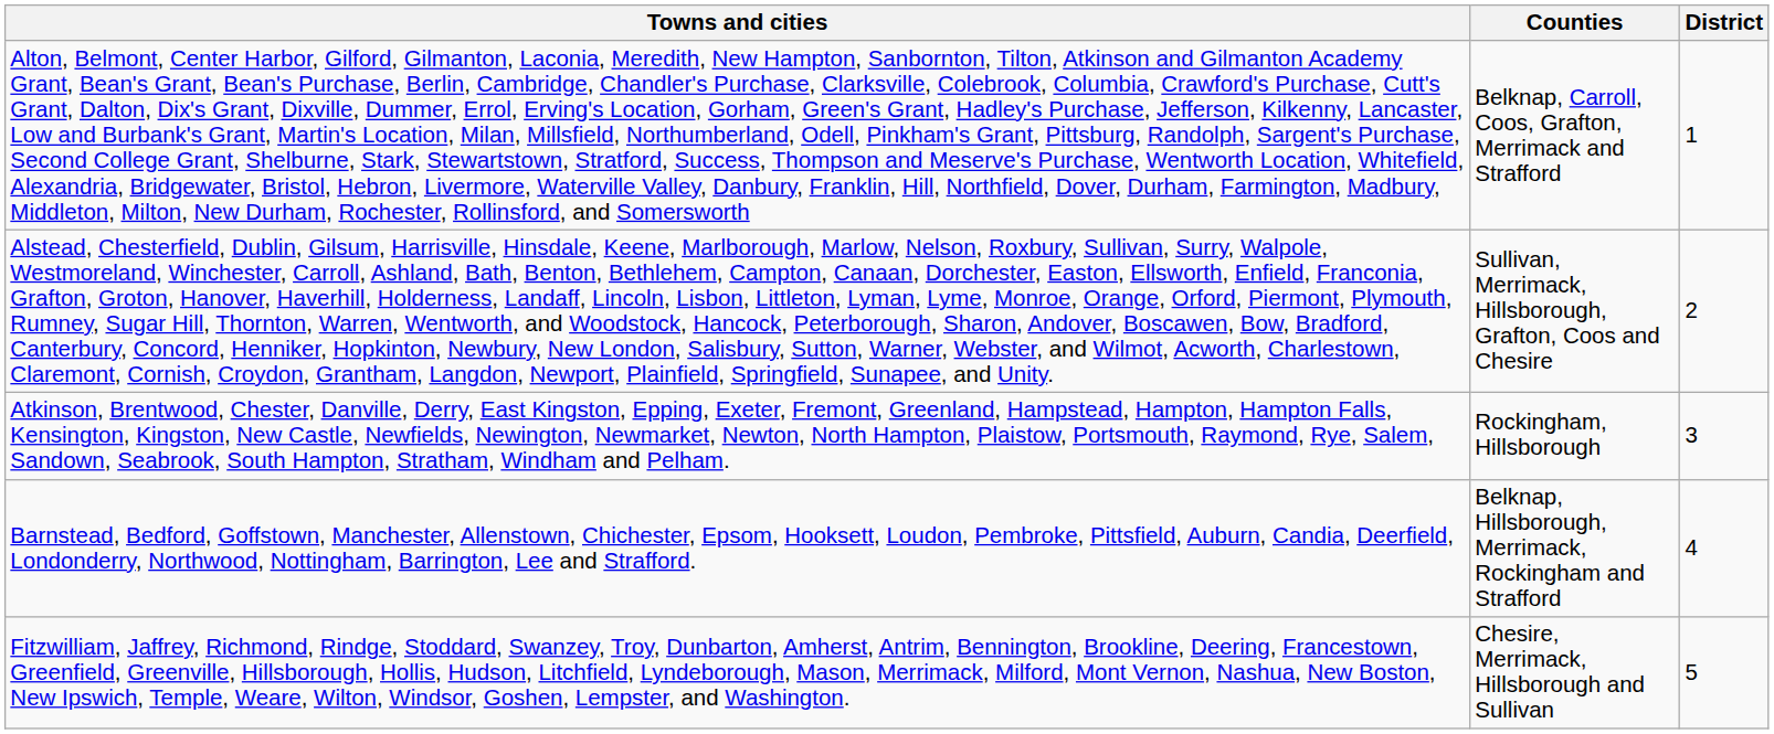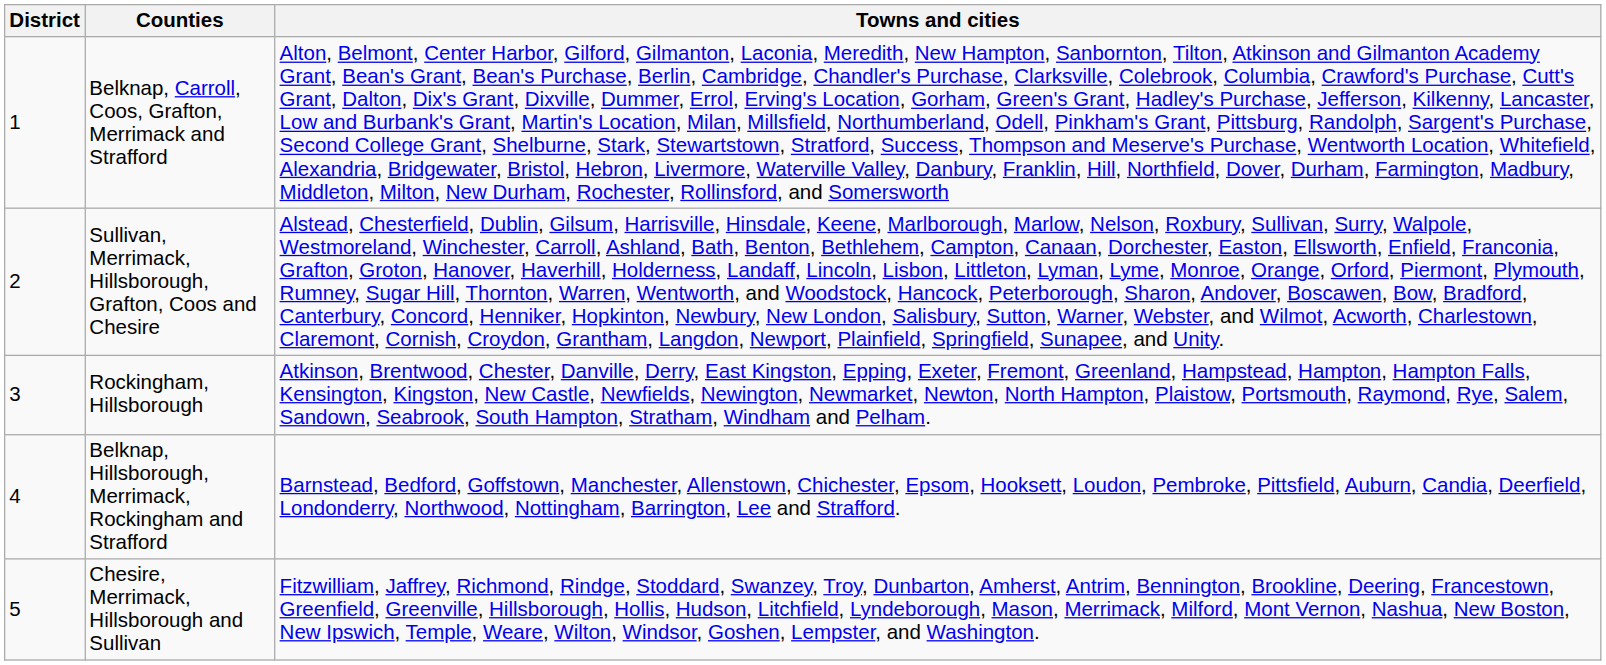columns swapped: District <-> Towns and cities
